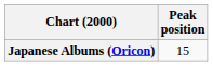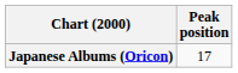Japanese Albums (Oricon) | Peak position: 15 -> 17
